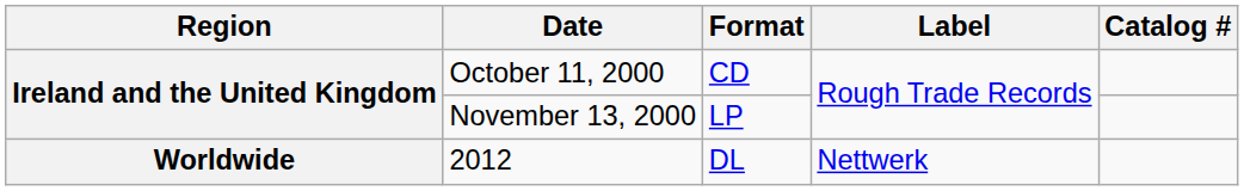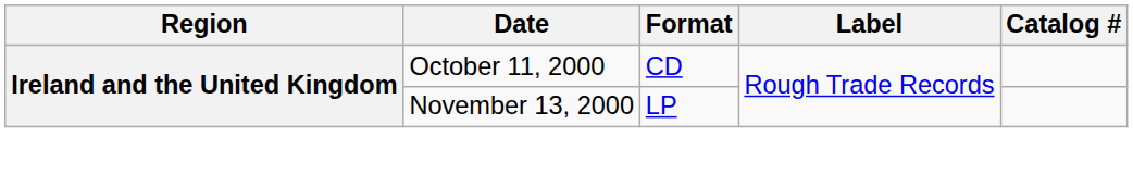- row: Worldwide | 2012 | DL | Nettwerk
